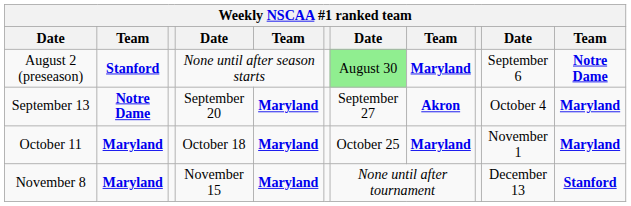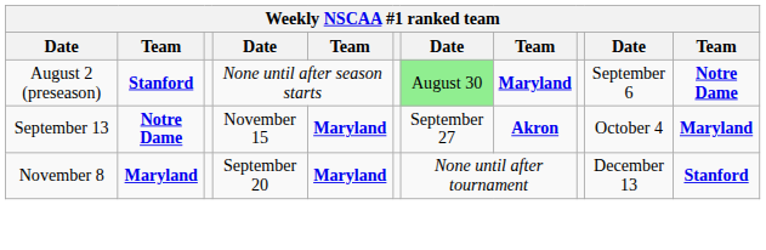September 13 | column 4: September 20 -> November 15
- row: October 11 | Maryland | October 18 | Maryland | October 25 | Maryland | November 1 | Maryland
November 8 | column 4: November 15 -> September 20
